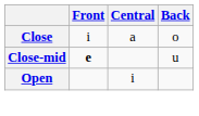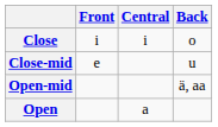Close | Central: a -> i
Close-mid | Front: bold -> normal
+ row: Open-mid | ä, aa
Open | Central: i -> a
